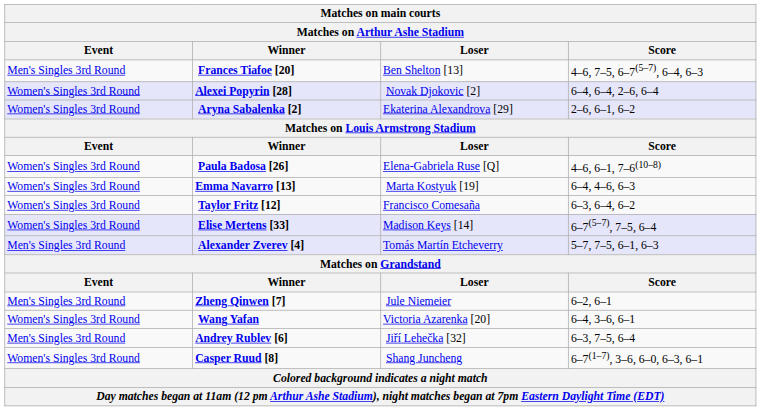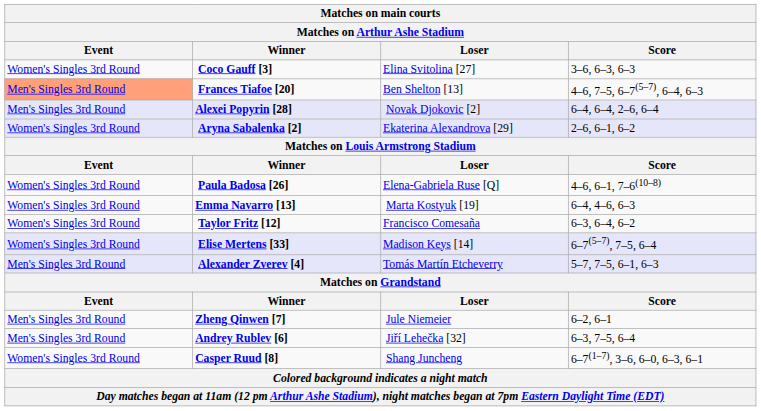+ row: Women's Singles 3rd Round | Coco Gauff [3] | Elina Svitolina [27] | 3–6, 6–3, 6–3
Frances Tiafoe [20] | Event: no background -> lightsalmon background
Alexei Popyrin [28] | Event: Women's Singles 3rd Round -> Men's Singles 3rd Round
- row: Women's Singles 3rd Round | Wang Yafan | Victoria Azarenka [20] | 6–4, 3–6, 6–1
